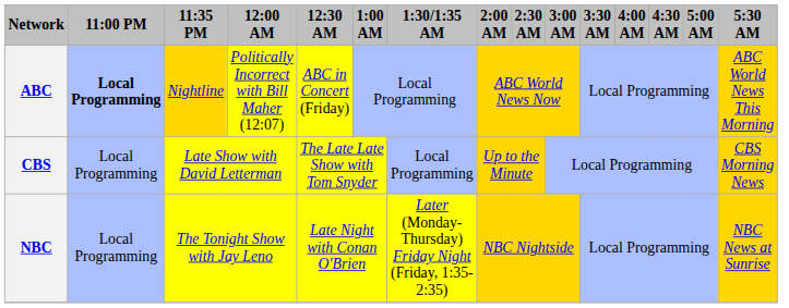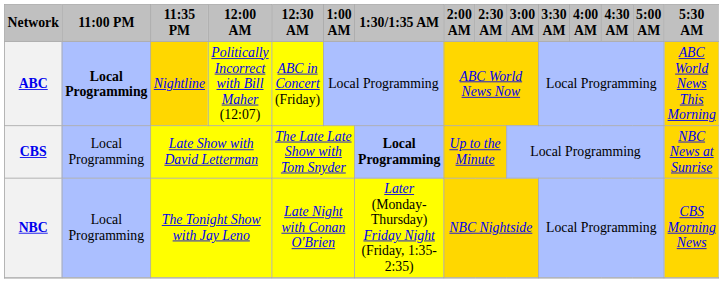CBS | 1:30/1:35 AM: normal -> bold
CBS | 5:30 AM: CBS Morning News -> NBC News at Sunrise
NBC | 5:30 AM: NBC News at Sunrise -> CBS Morning News
